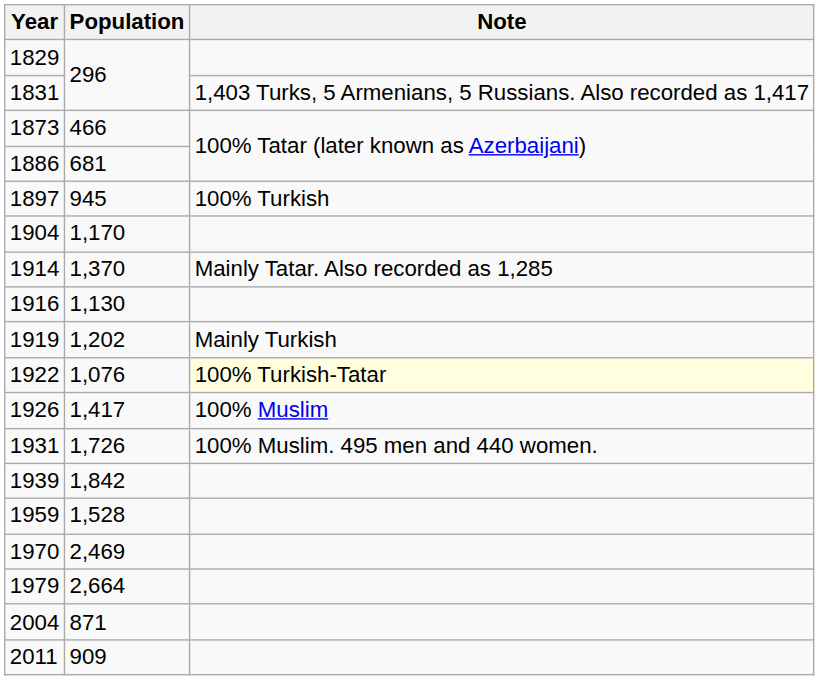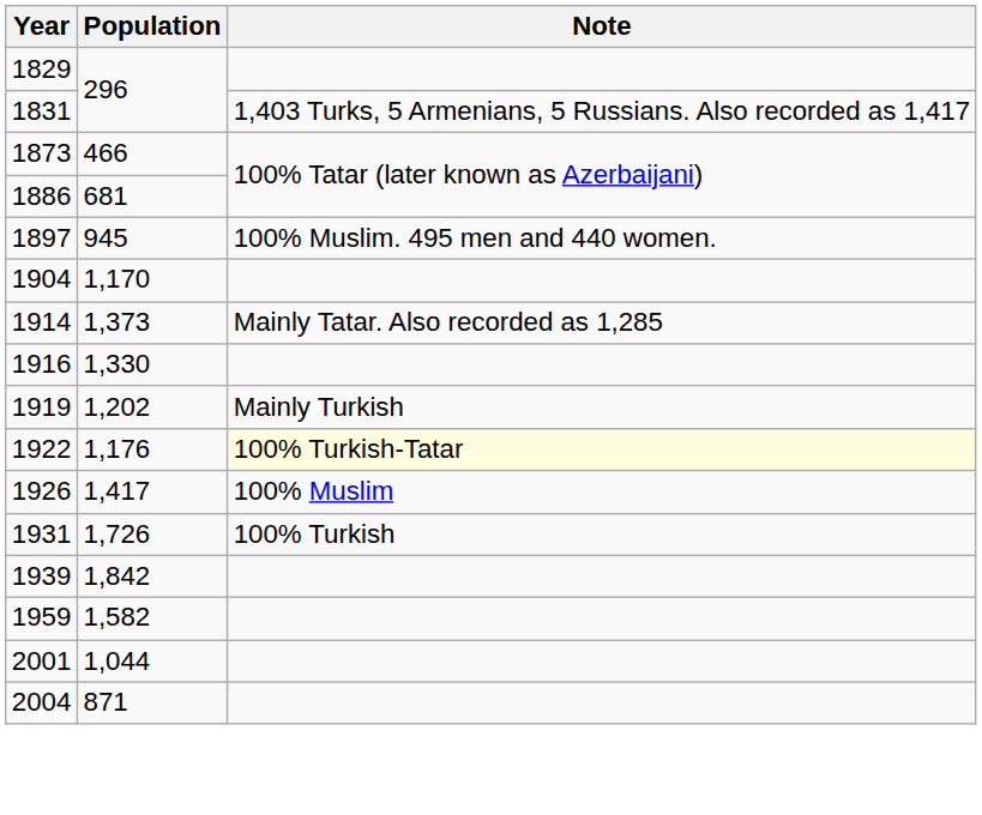1897 | Note: 100% Turkish -> 100% Muslim. 495 men and 440 women.
1914 | Population: 1,370 -> 1,373
1916 | Population: 1,130 -> 1,330
1922 | Population: 1,076 -> 1,176
1931 | Note: 100% Muslim. 495 men and 440 women. -> 100% Turkish
1959 | Population: 1,528 -> 1,582
- row: 1970 | 2,469
- row: 1979 | 2,664
+ row: 2001 | 1,044
- row: 2011 | 909
